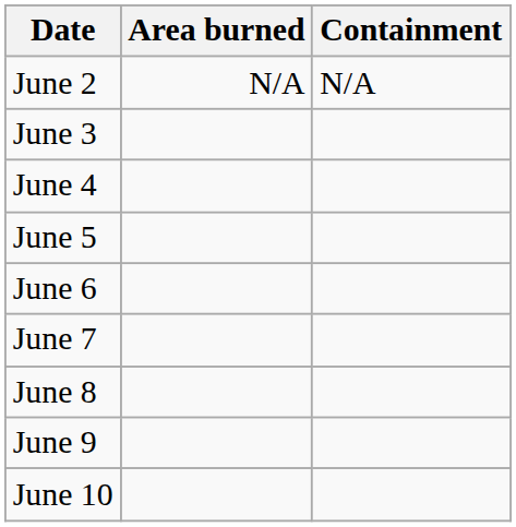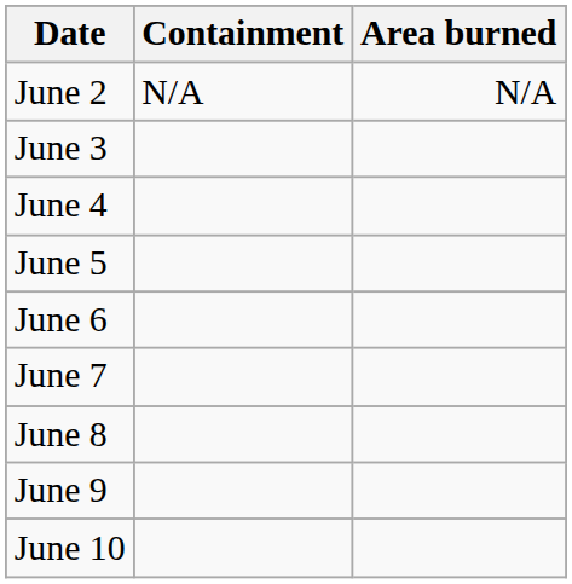columns swapped: Area burned <-> Containment
